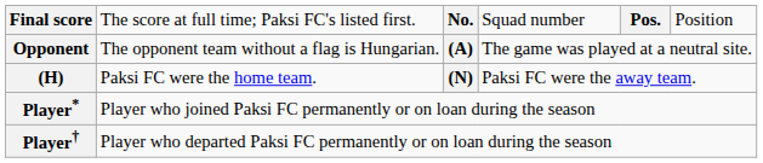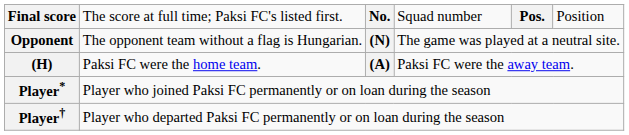Opponent | column 3: (A) -> (N)
(H) | column 3: (N) -> (A)
